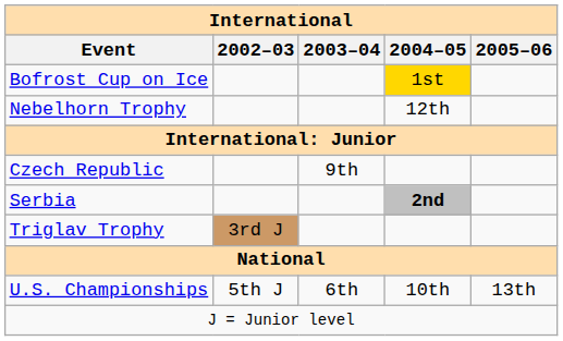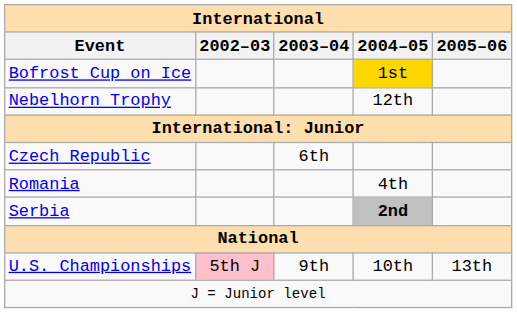Czech Republic | 2003–04: 9th -> 6th
+ row: Romania | 4th
- row: Triglav Trophy | 3rd J
U.S. Championships | 2002–03: no background -> pink background
U.S. Championships | 2003–04: 6th -> 9th
